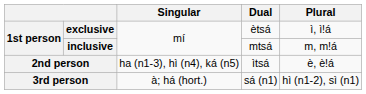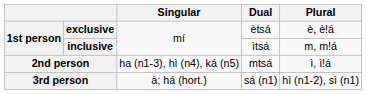exclusive | Plural: ì, ìǃá -> è, èǃá
inclusive | Dual: mtsá -> ìtsá
2nd person | Dual: ìtsá -> mtsá
2nd person | Plural: è, èǃá -> ì, ìǃá
